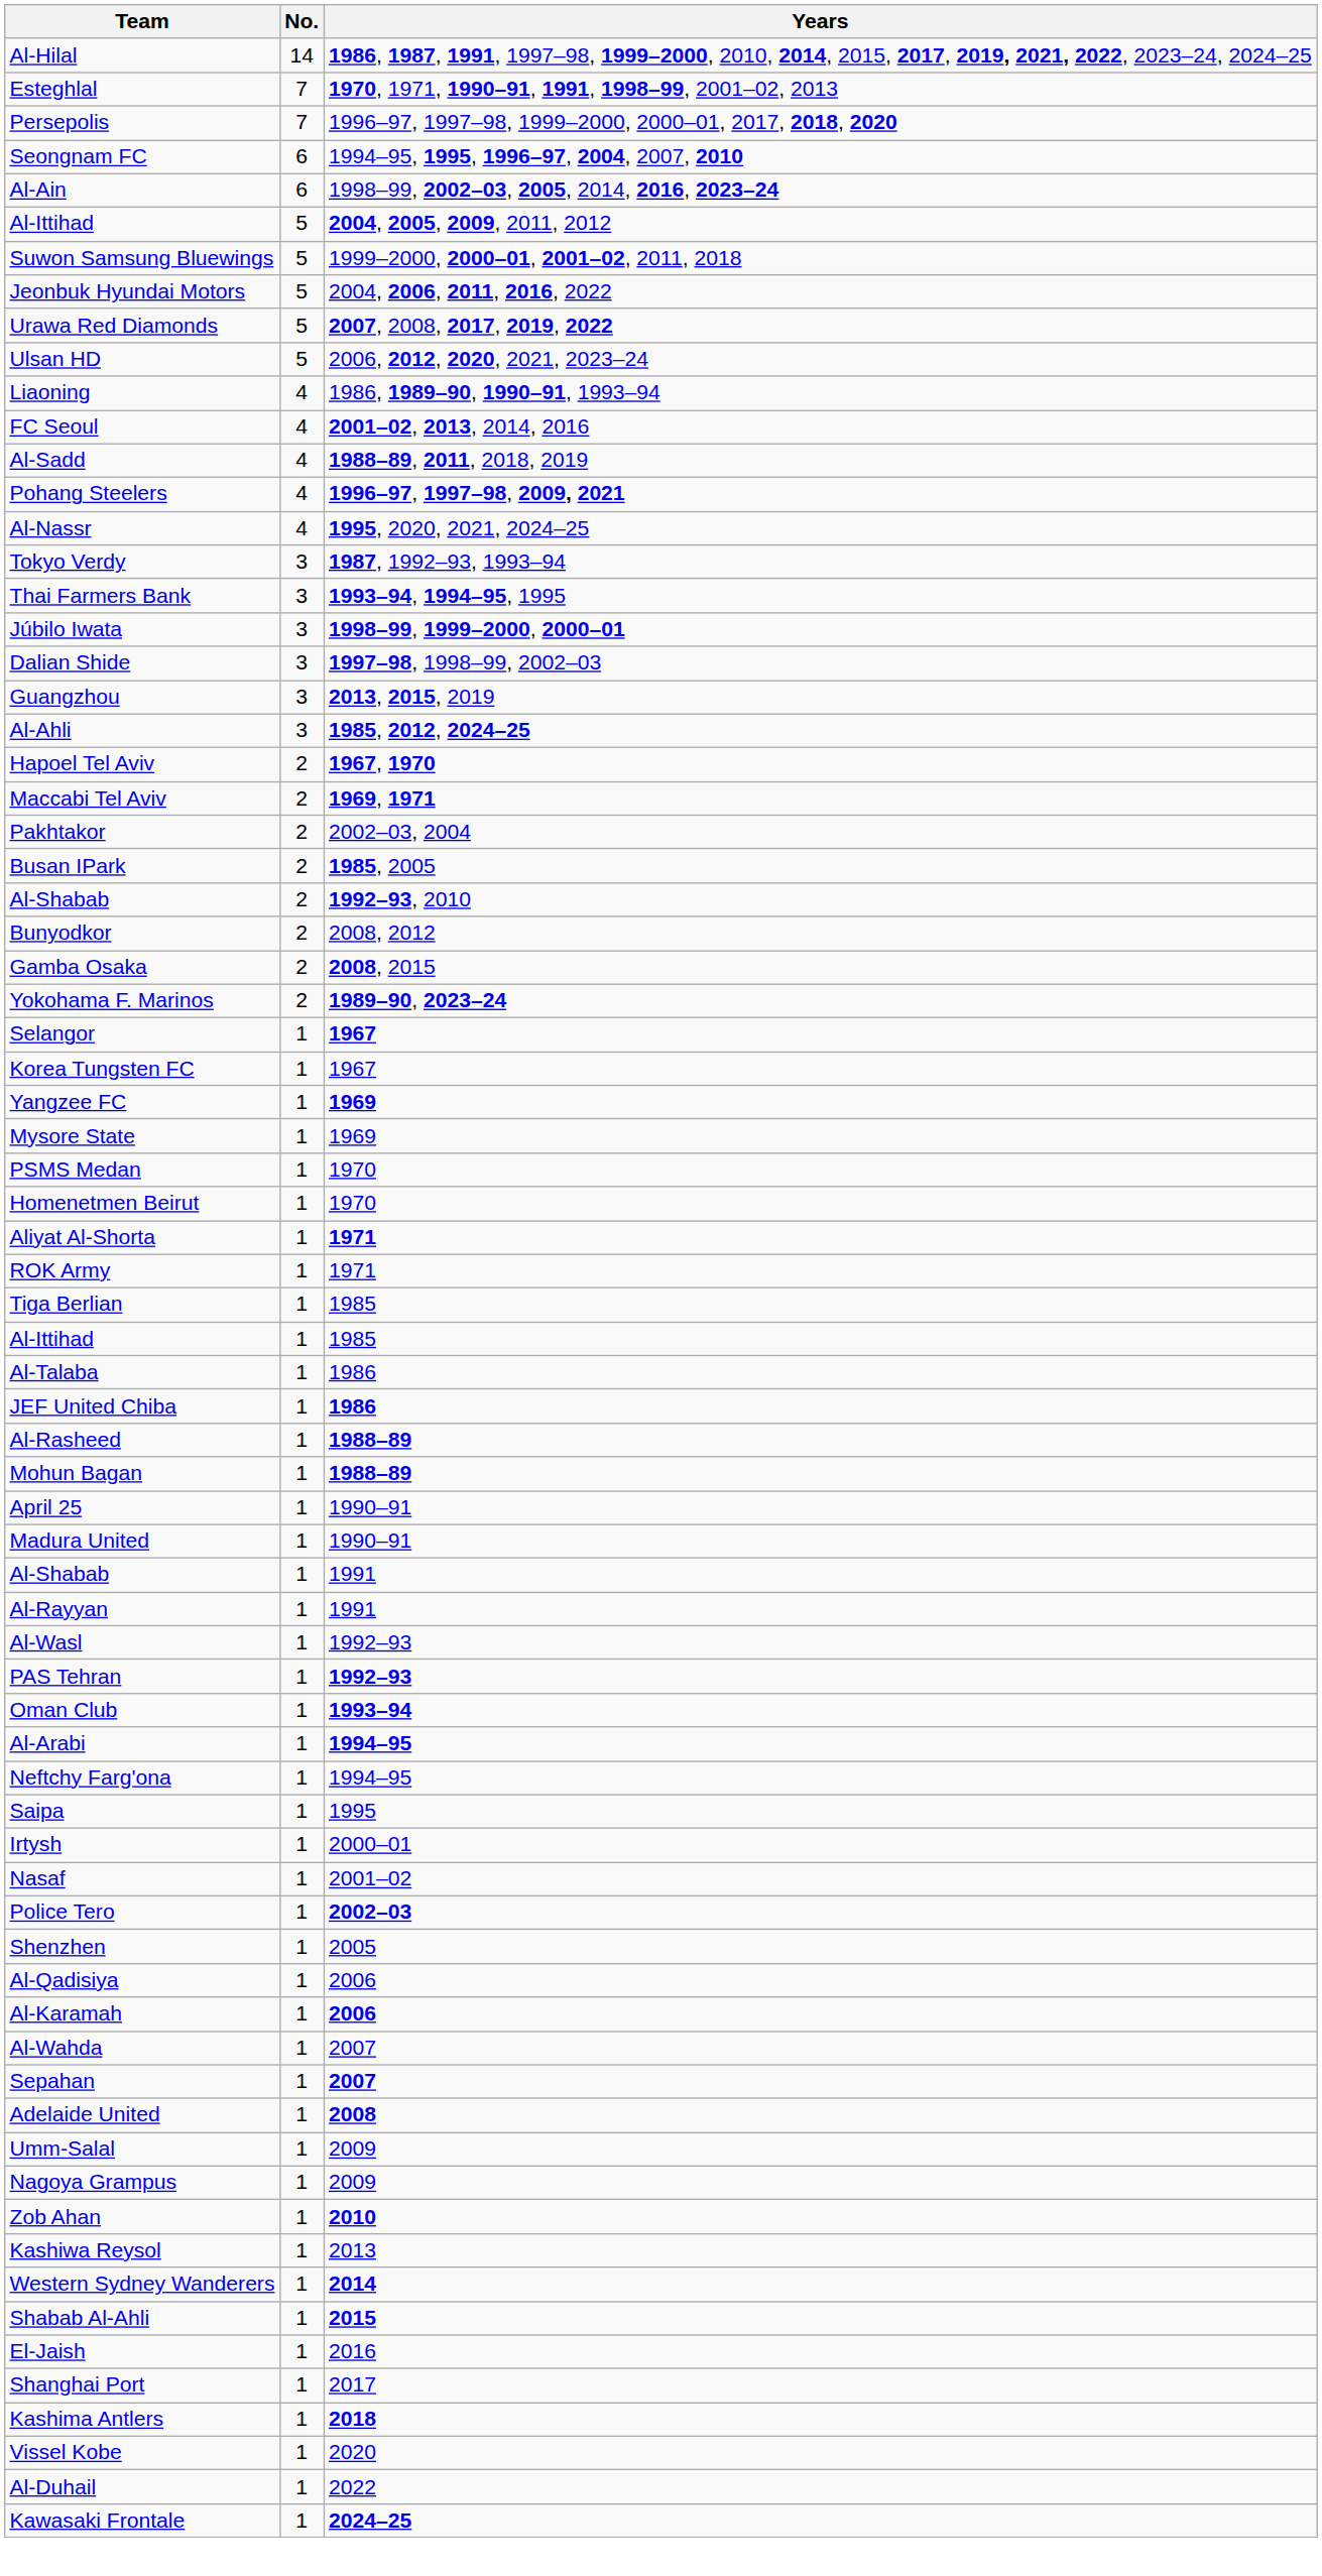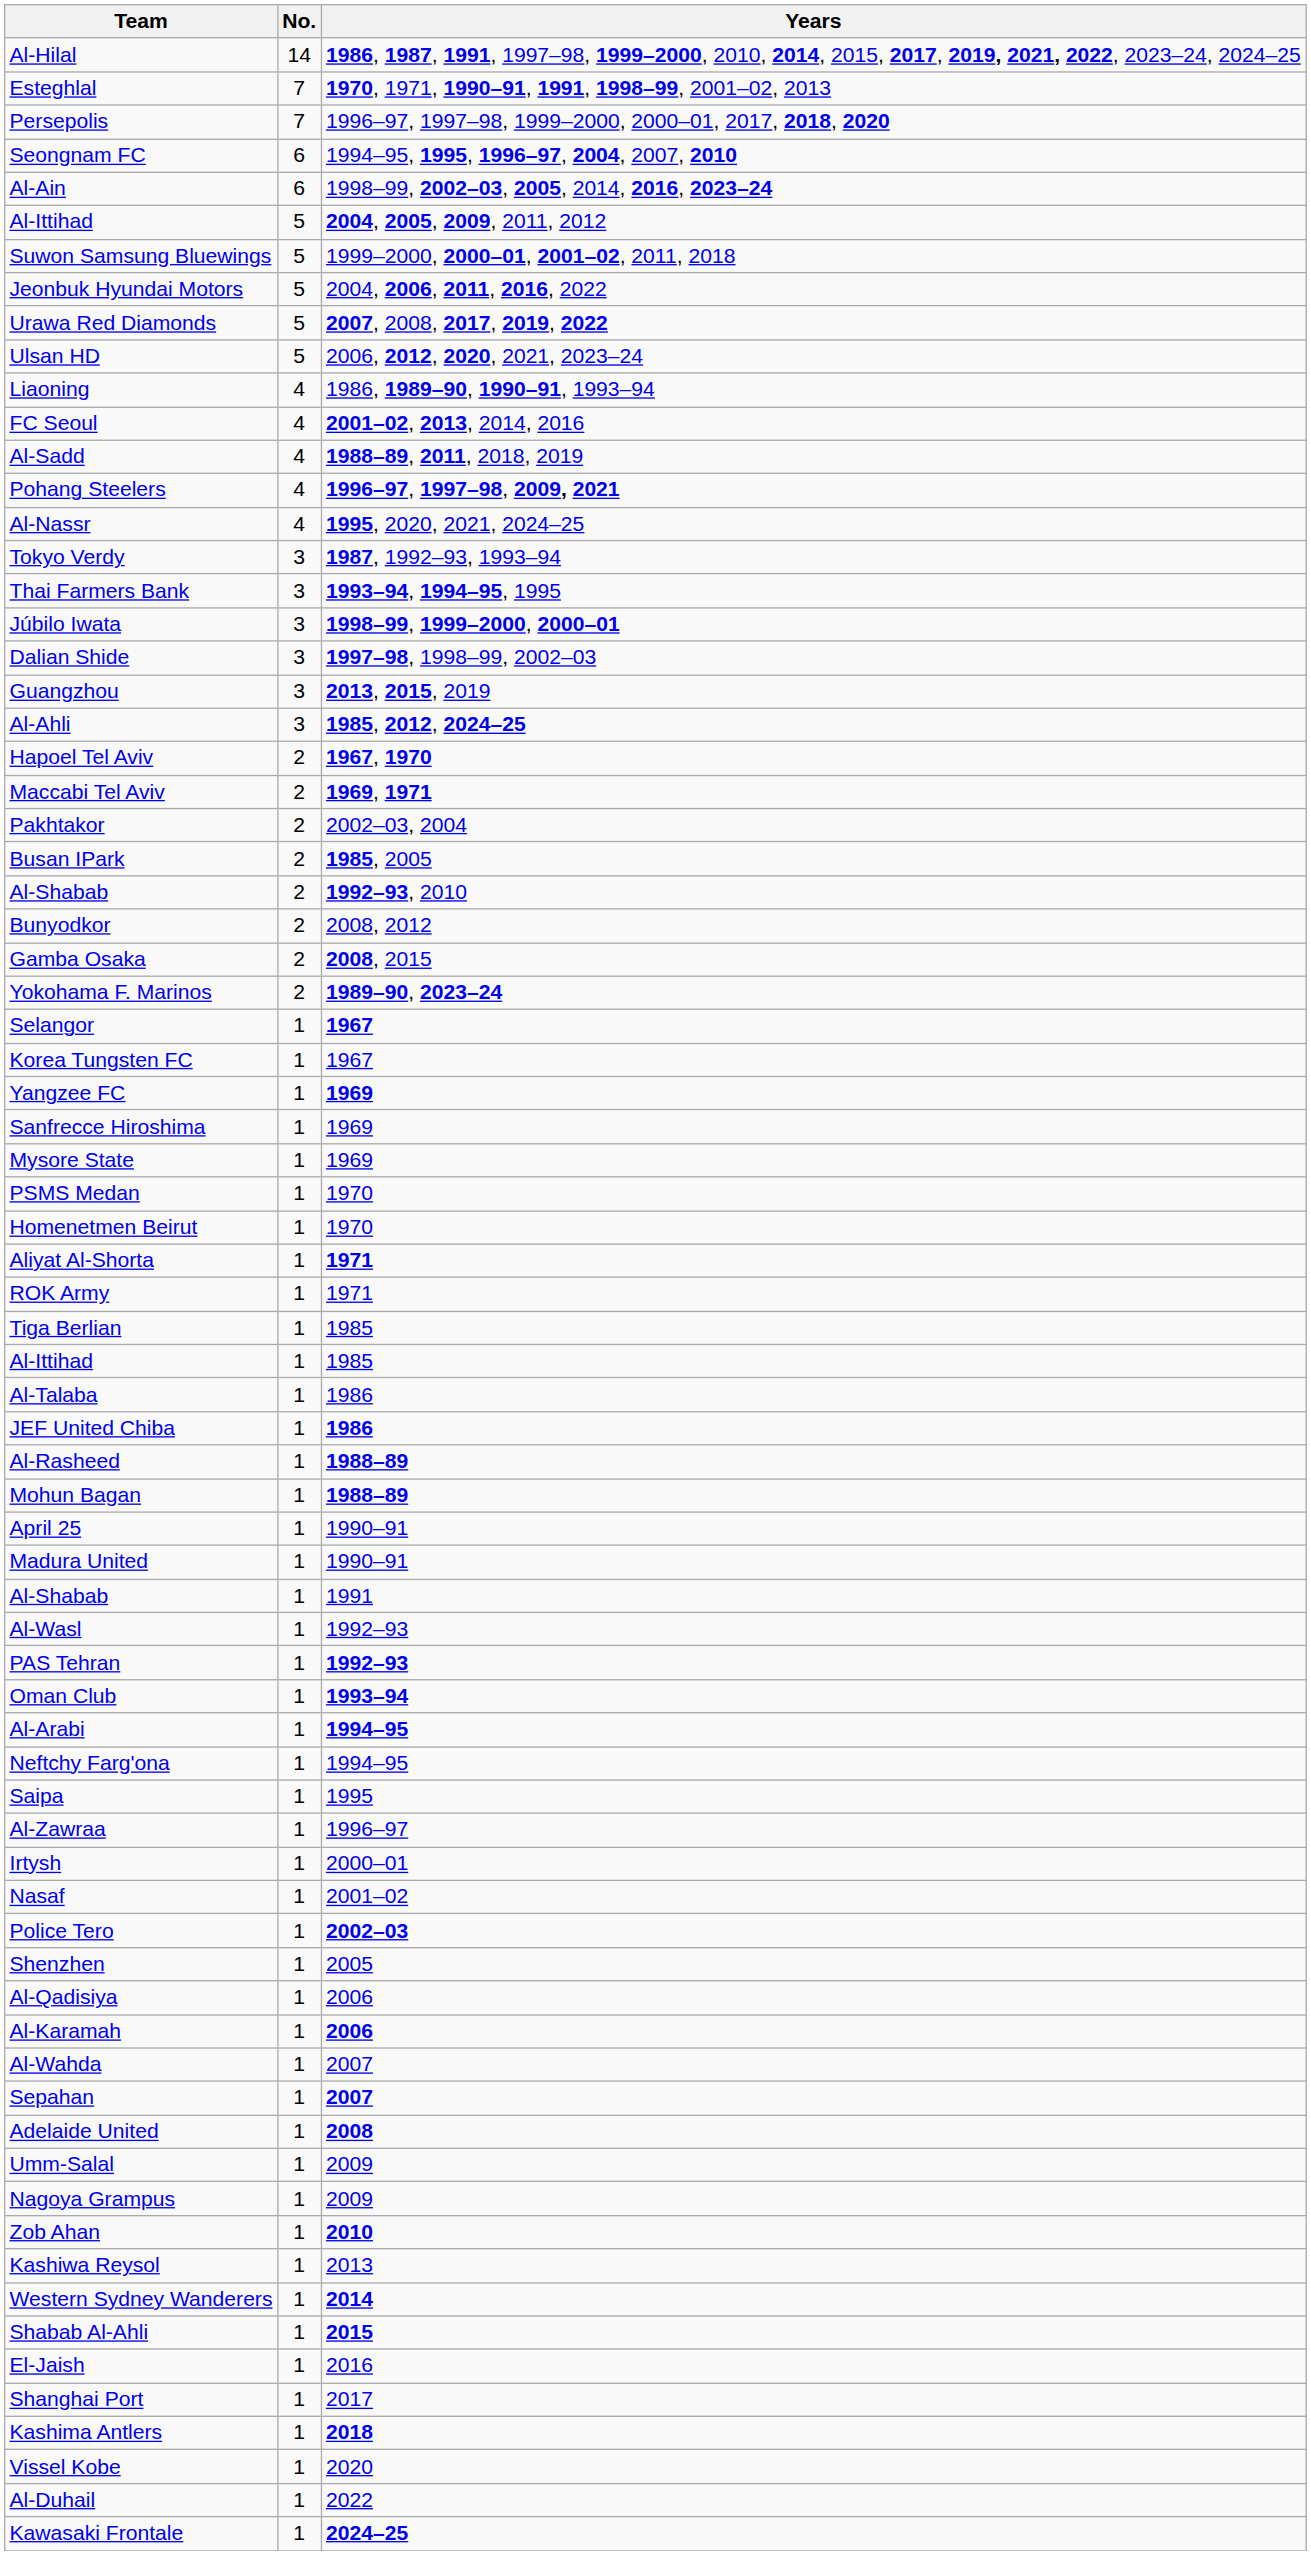+ row: Sanfrecce Hiroshima | 1 | 1969
- row: Al-Rayyan | 1 | 1991
+ row: Al-Zawraa | 1 | 1996–97
